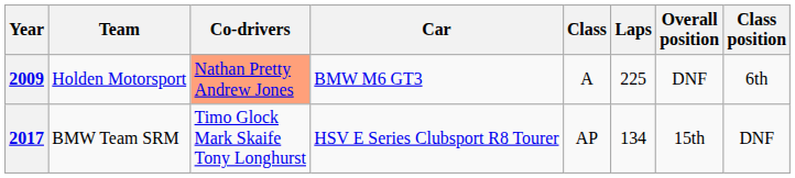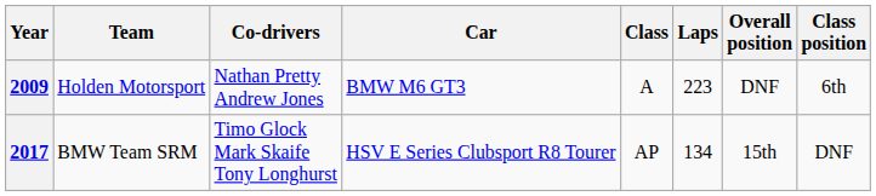2009 | Co-drivers: lightsalmon background -> no background
2009 | Laps: 225 -> 223
